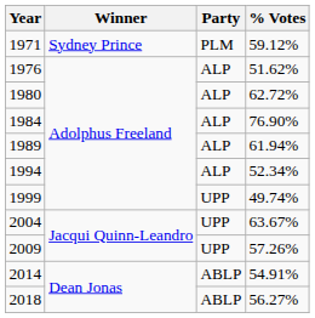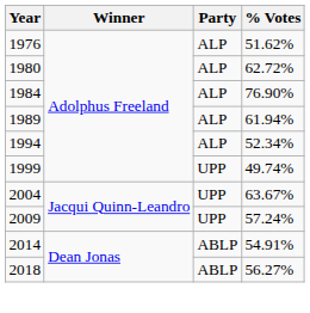- row: 1971 | Sydney Prince | PLM | 59.12%
2009 | % Votes: 57.26% -> 57.24%
